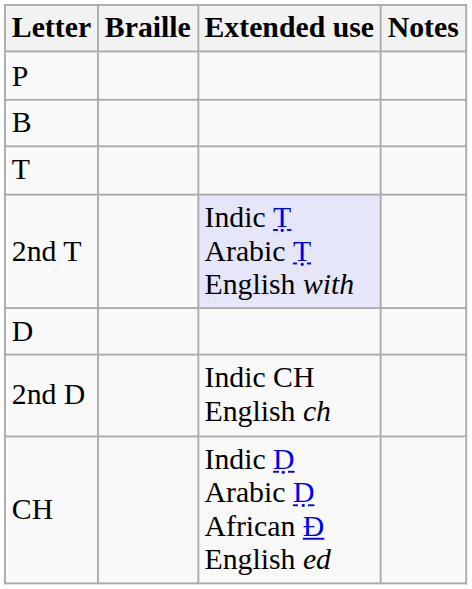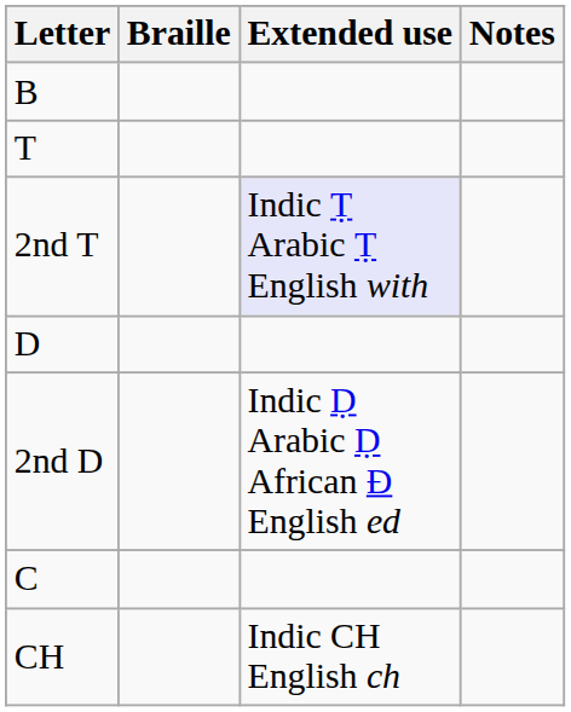- row: P
2nd D | Extended use: Indic CH English ch -> Indic Ḍ Arabic Ḍ African Ɖ English ed
+ row: C
CH | Extended use: Indic Ḍ Arabic Ḍ African Ɖ English ed -> Indic CH English ch
